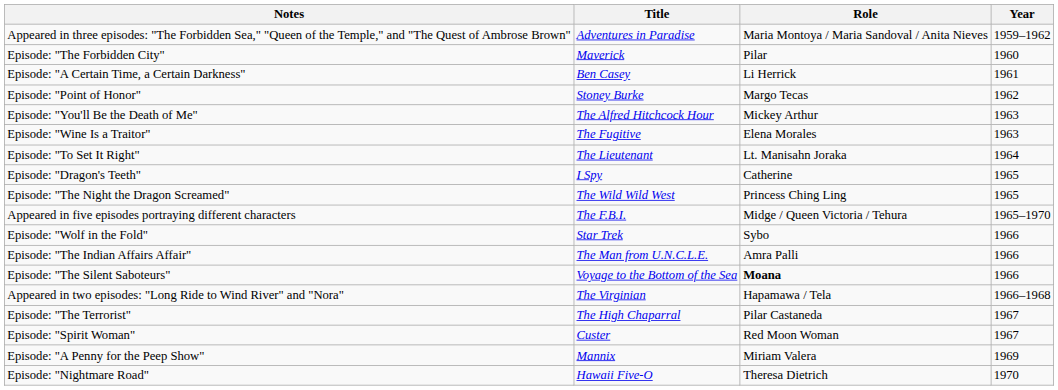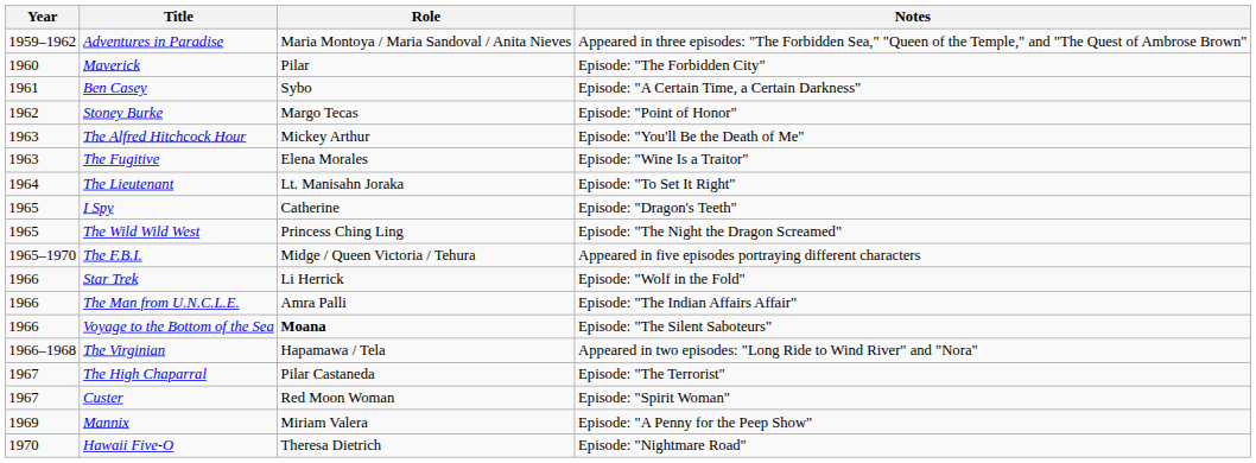columns swapped: Year <-> Notes
Ben Casey | Role: Li Herrick -> Sybo
Star Trek | Role: Sybo -> Li Herrick
